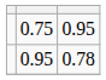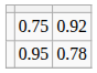0.75 | column 3: 0.95 -> 0.92
